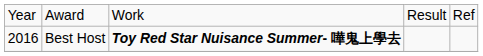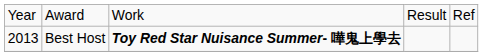Best Host | column 1: 2016 -> 2013
